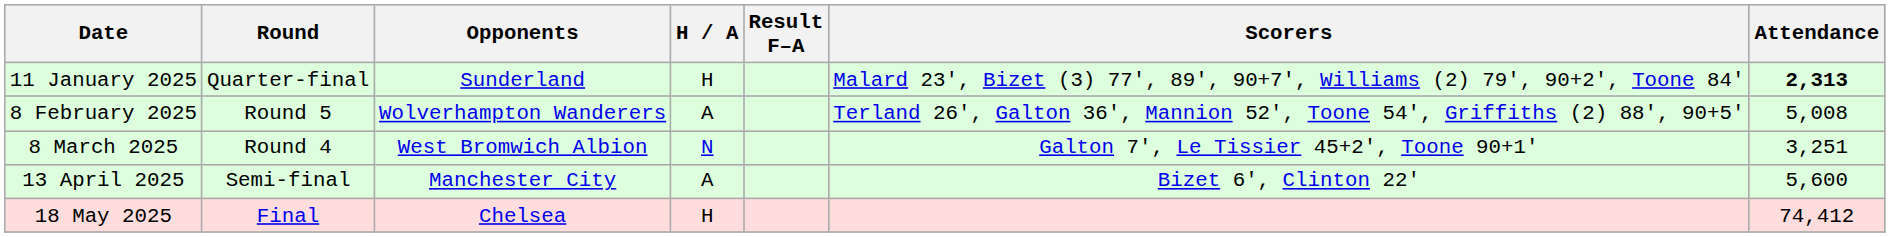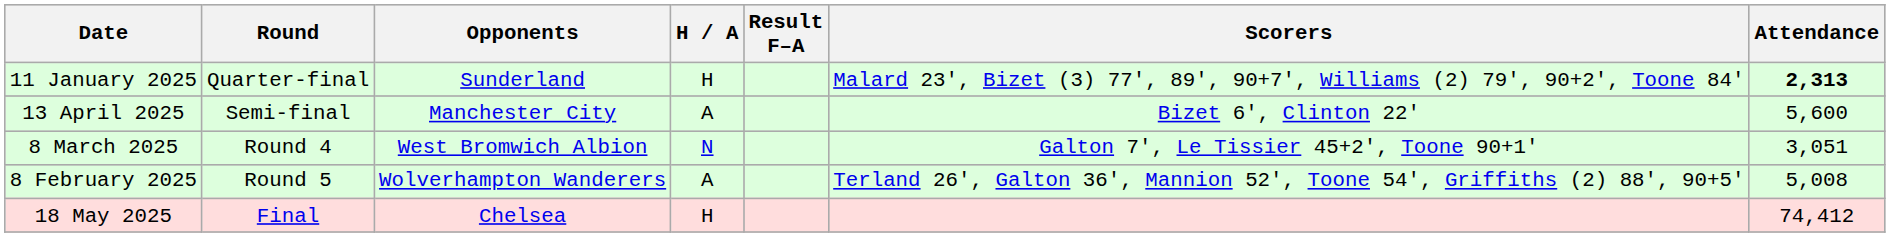rows swapped: 8 February 2025 <-> 13 April 2025
8 March 2025 | Attendance: 3,251 -> 3,051
